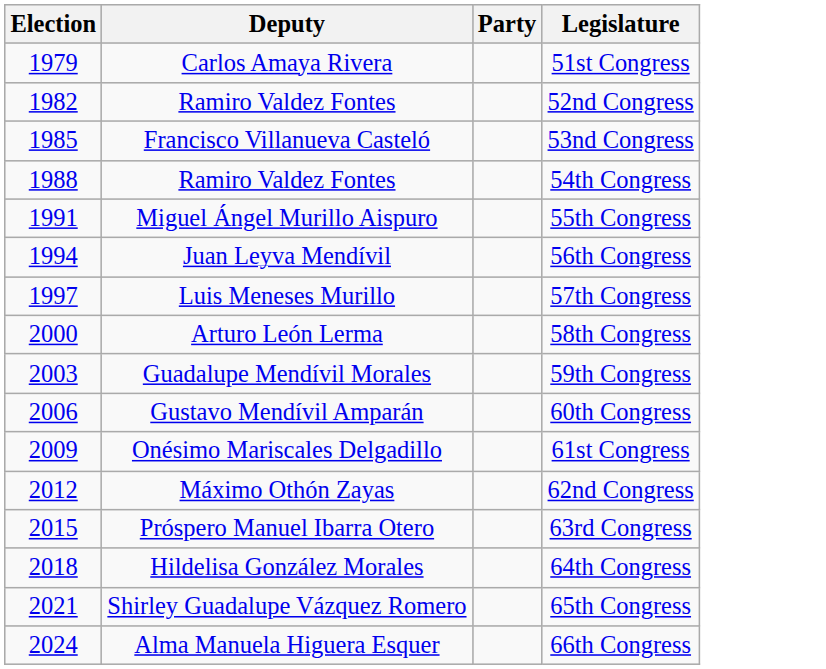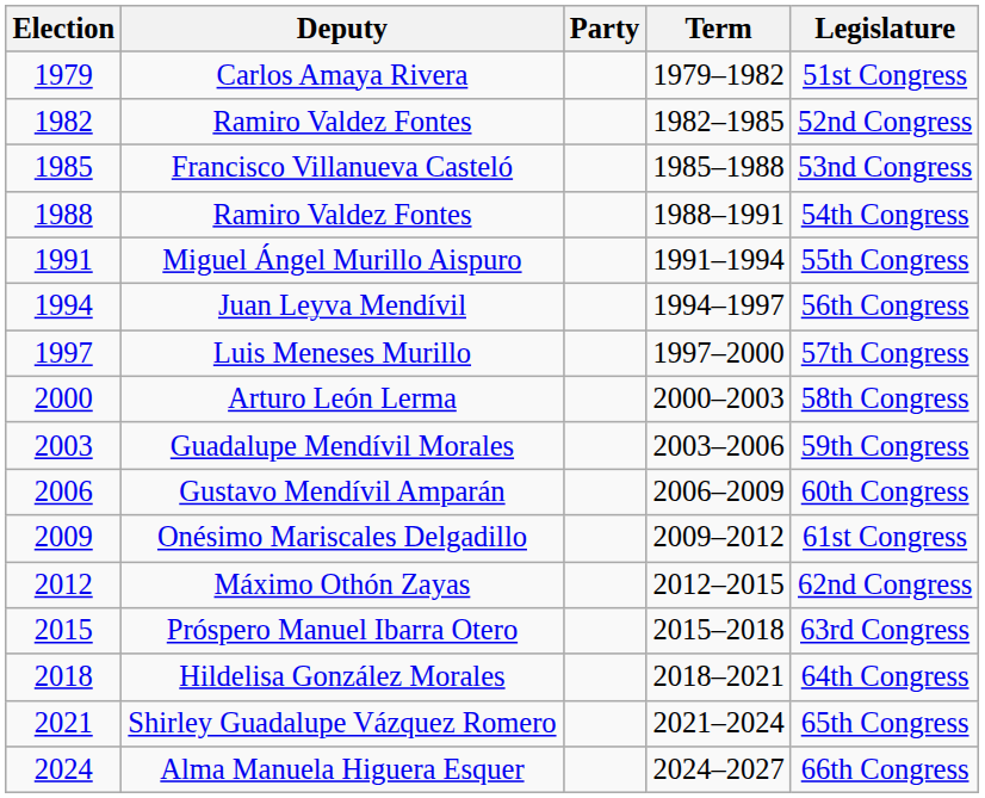+ column: Term | 1979–1982 | 1982–1985 | 1985–1988 | 1988–1991 | 1991–1994 | 1994–1997 | 1997–2000 | 2000–2003 | 2003–2006 | 2006–2009 | 2009–2012 | 2012–2015 | 2015–2018 | 2018–2021 | 2021–2024 | 2024–2027
